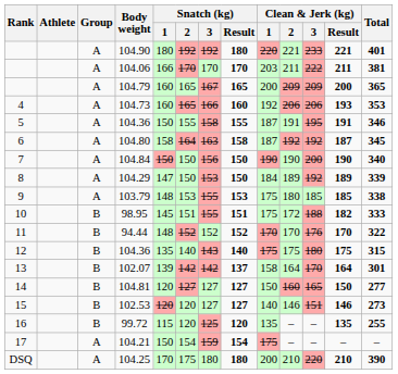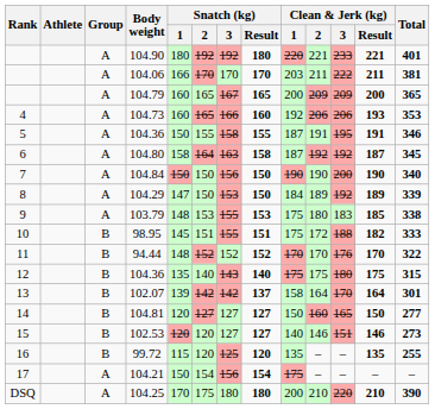103.79 | Clean & Jerk (kg) / 3: 185 -> 183
104.21 | Snatch (kg) / 3: 159 -> 156
